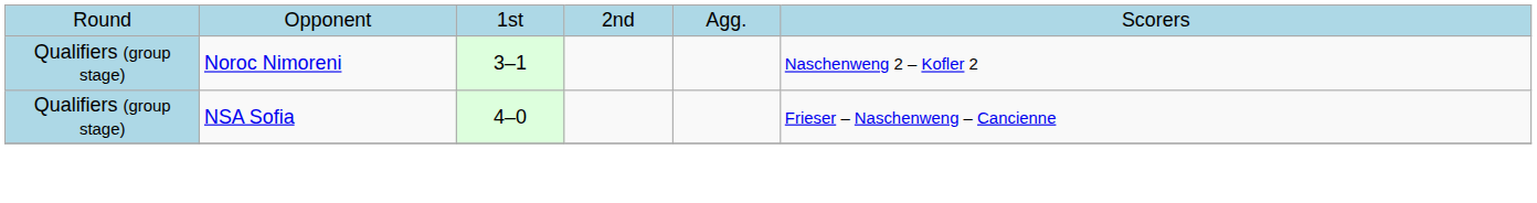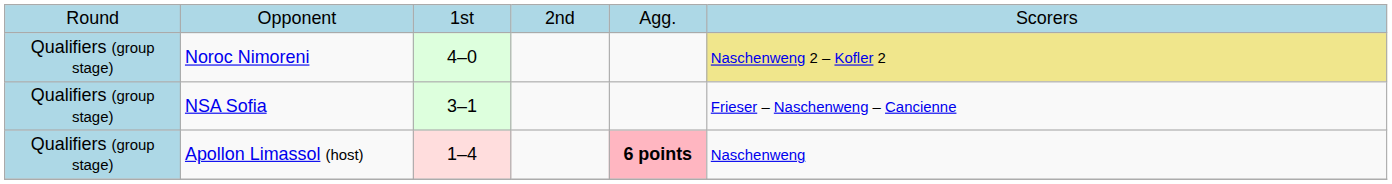Noroc Nimoreni | column 3: 3–1 -> 4–0
Noroc Nimoreni | column 6: no background -> khaki background
NSA Sofia | column 3: 4–0 -> 3–1
+ row: Qualifiers (group stage) | Apollon Limassol (host) | 1–4 | 6 points | Naschenweng
